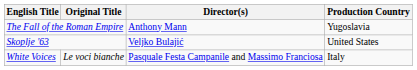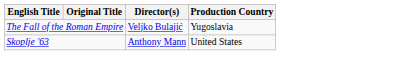The Fall of the Roman Empire | Director(s): Anthony Mann -> Veljko Bulajić
Skoplje '63 | Director(s): Veljko Bulajić -> Anthony Mann
- row: White Voices | Le voci bianche | Pasquale Festa Campanile and Massimo Franciosa | Italy
